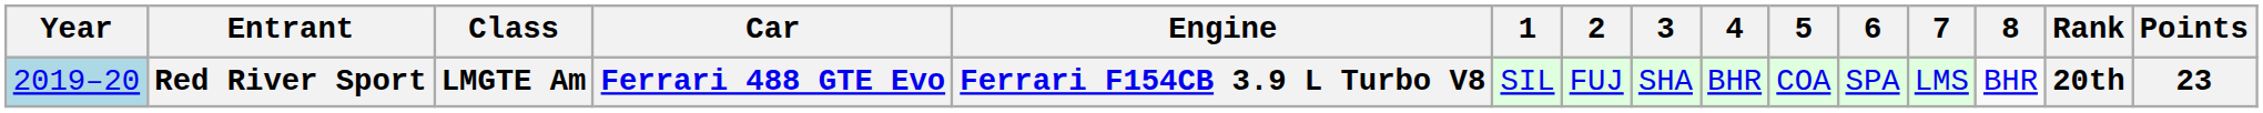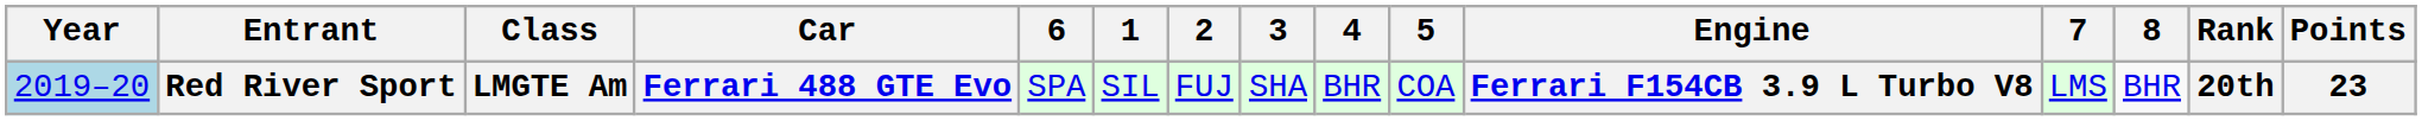columns swapped: Engine <-> 6
